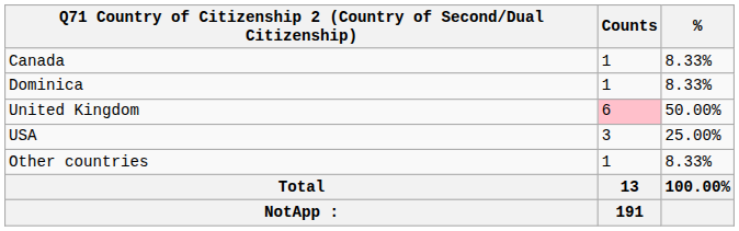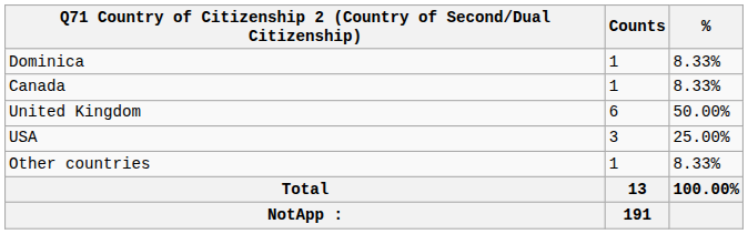rows swapped: Canada <-> Dominica
United Kingdom | Counts: pink background -> no background
